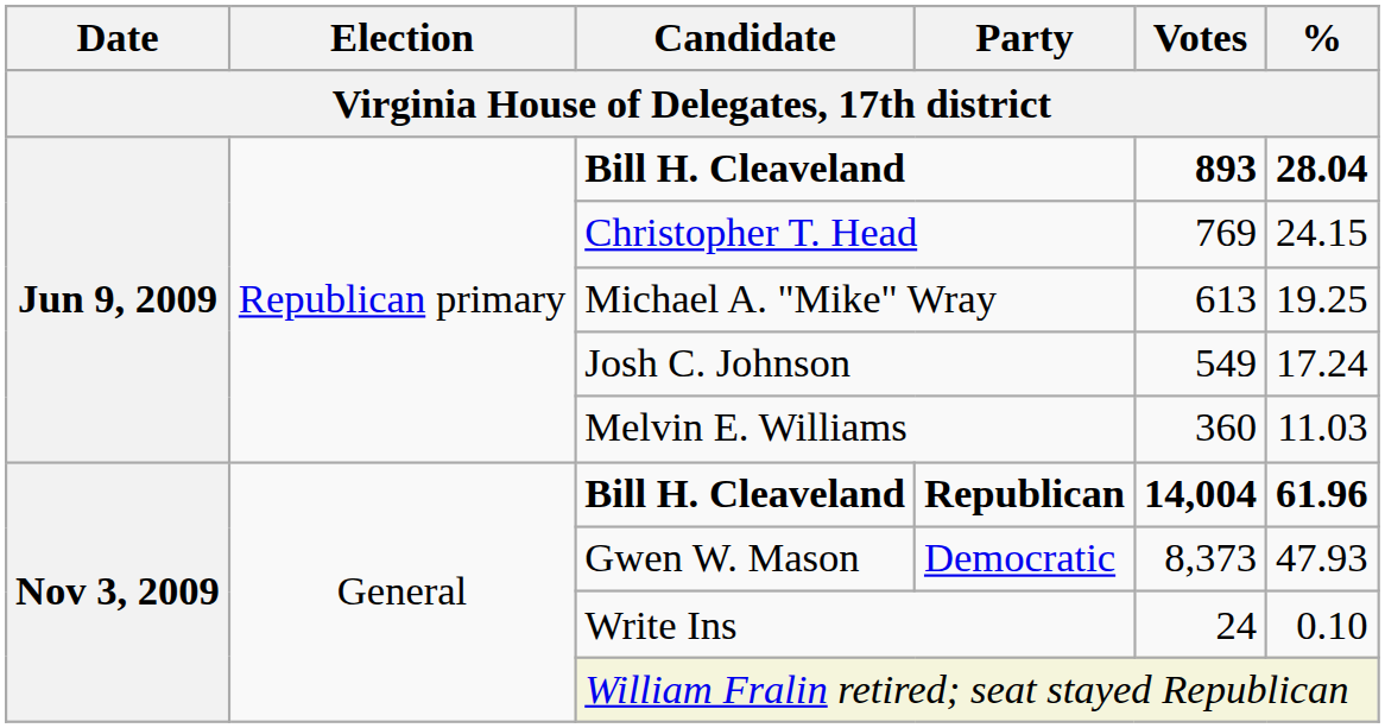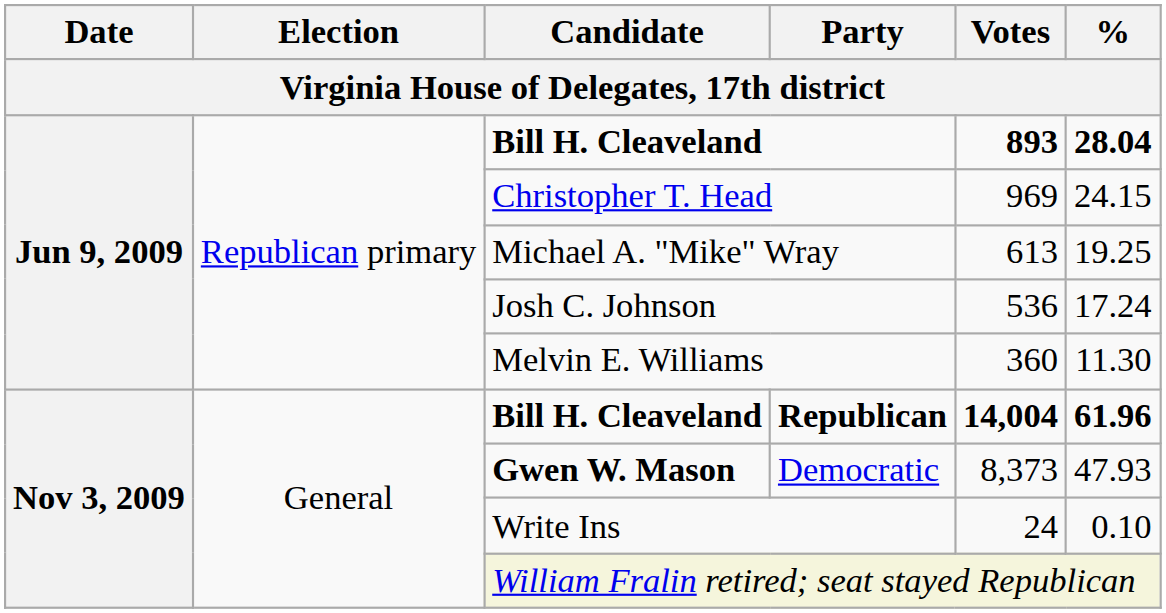Christopher T. Head | Votes: 769 -> 969
Josh C. Johnson | Votes: 549 -> 536
Melvin E. Williams | %: 11.03 -> 11.30
Democratic | Candidate: normal -> bold
